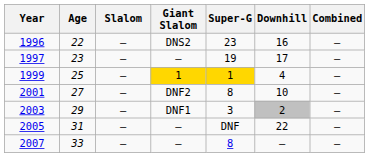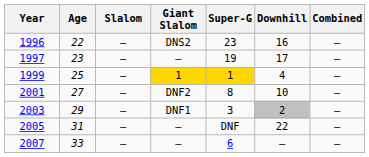2007 | Super-G: 8 -> 6
